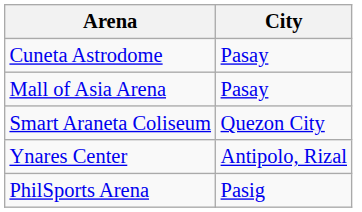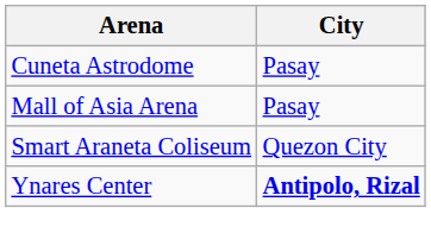Ynares Center | City: normal -> bold
- row: PhilSports Arena | Pasig
